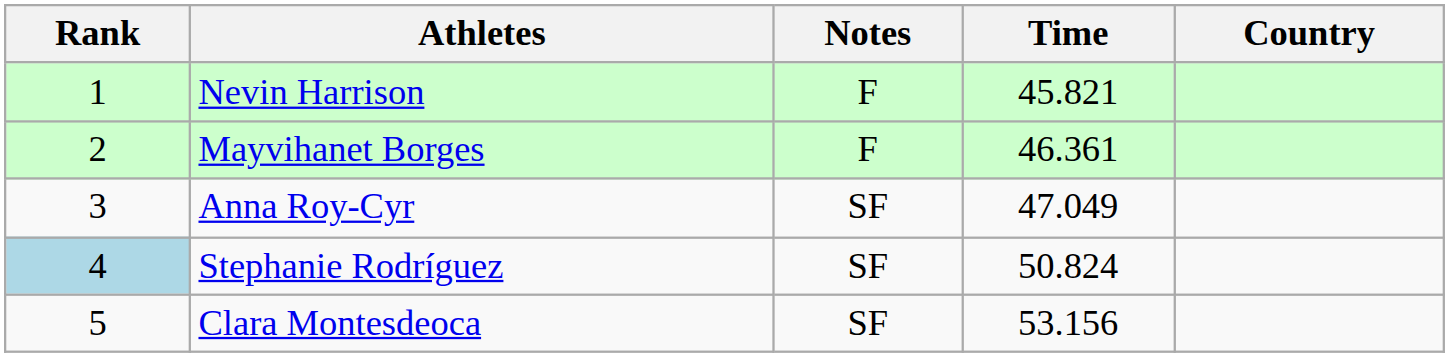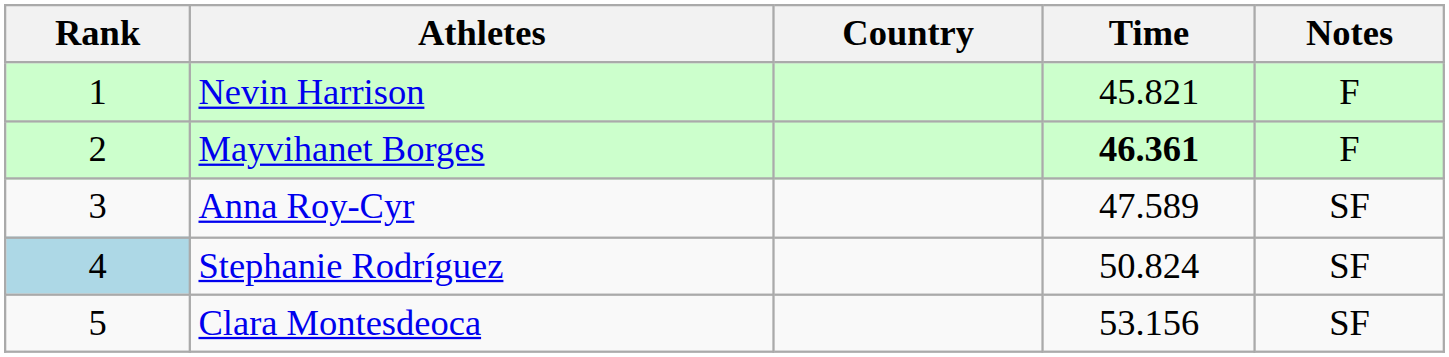columns swapped: Country <-> Notes
Mayvihanet Borges | Time: normal -> bold
Anna Roy-Cyr | Time: 47.049 -> 47.589
